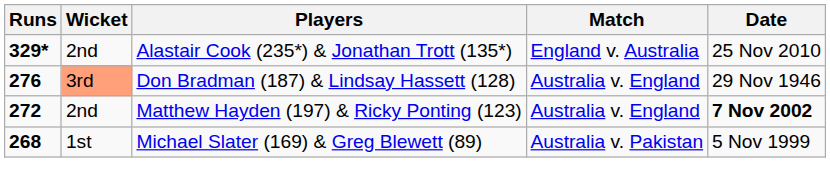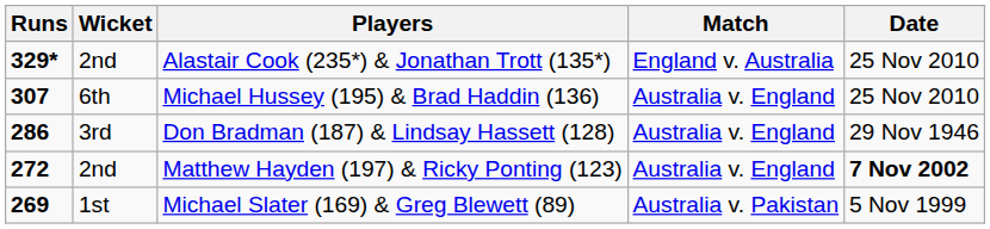+ row: 307 | 6th | Michael Hussey (195) & Brad Haddin (136) | Australia v. England | 25 Nov 2010
Don Bradman (187) & Lindsay Hassett (128) | Runs: 276 -> 286
Don Bradman (187) & Lindsay Hassett (128) | Wicket: lightsalmon background -> no background
Michael Slater (169) & Greg Blewett (89) | Runs: 268 -> 269
